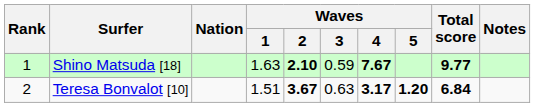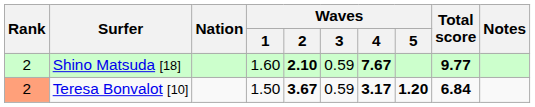Shino Matsuda [18] | Rank: 1 -> 2
Shino Matsuda [18] | Waves / 1: 1.63 -> 1.60
Teresa Bonvalot [10] | Rank: no background -> lightsalmon background
Teresa Bonvalot [10] | Waves / 1: 1.51 -> 1.50
Teresa Bonvalot [10] | Waves / 3: 0.63 -> 0.59
